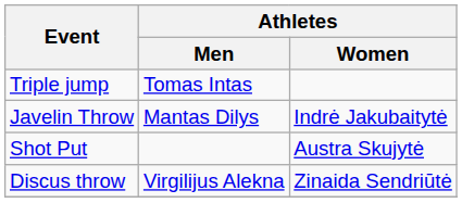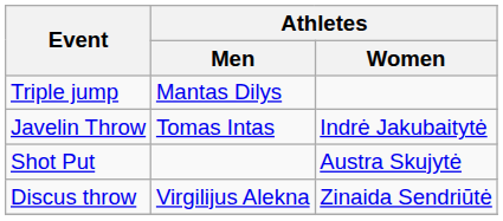Triple jump | Athletes / Men: Tomas Intas -> Mantas Dilys
Javelin Throw | Athletes / Men: Mantas Dilys -> Tomas Intas
